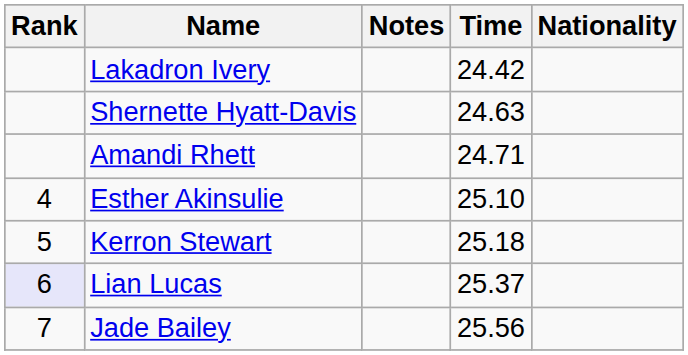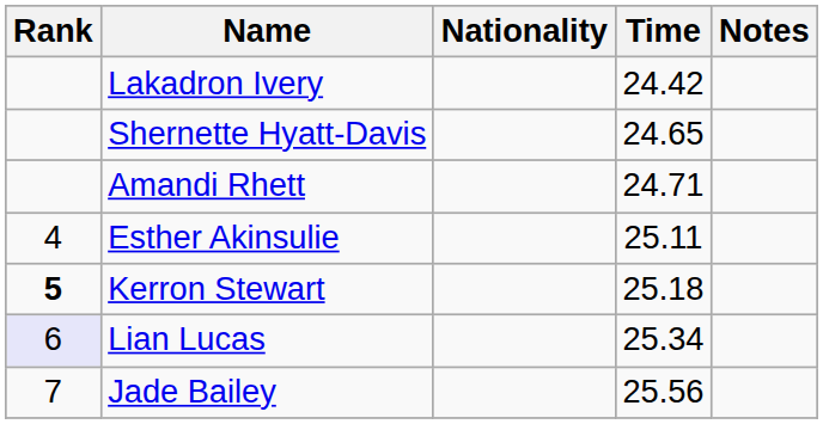columns swapped: Nationality <-> Notes
Shernette Hyatt-Davis | Time: 24.63 -> 24.65
Esther Akinsulie | Time: 25.10 -> 25.11
Kerron Stewart | Rank: normal -> bold
Lian Lucas | Time: 25.37 -> 25.34
